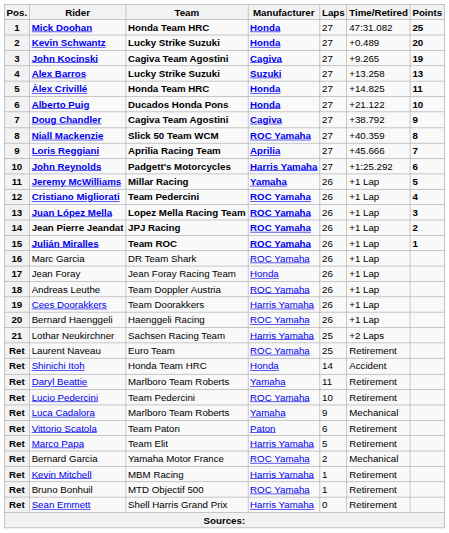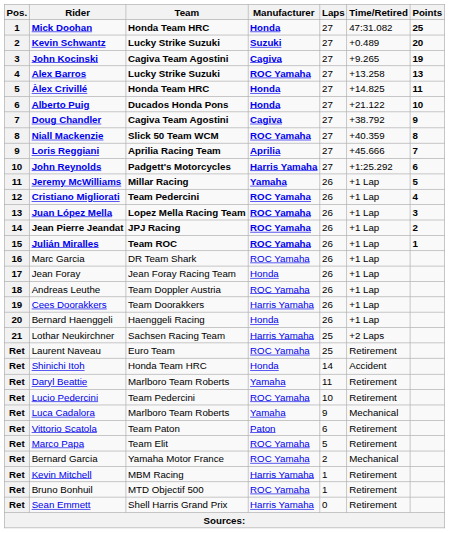Kevin Schwantz | Manufacturer: Honda -> Suzuki
Alex Barros | Manufacturer: Suzuki -> ROC Yamaha
Bernard Haenggeli | Manufacturer: ROC Yamaha -> Honda
Marco Papa | Manufacturer: Harris Yamaha -> ROC Yamaha
